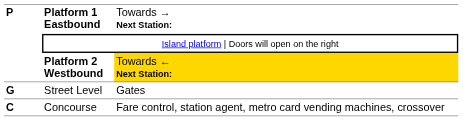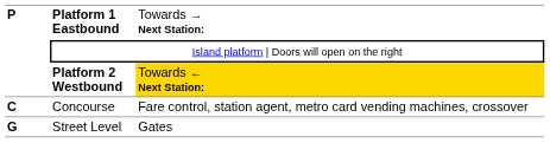rows swapped: Concourse <-> Street Level
